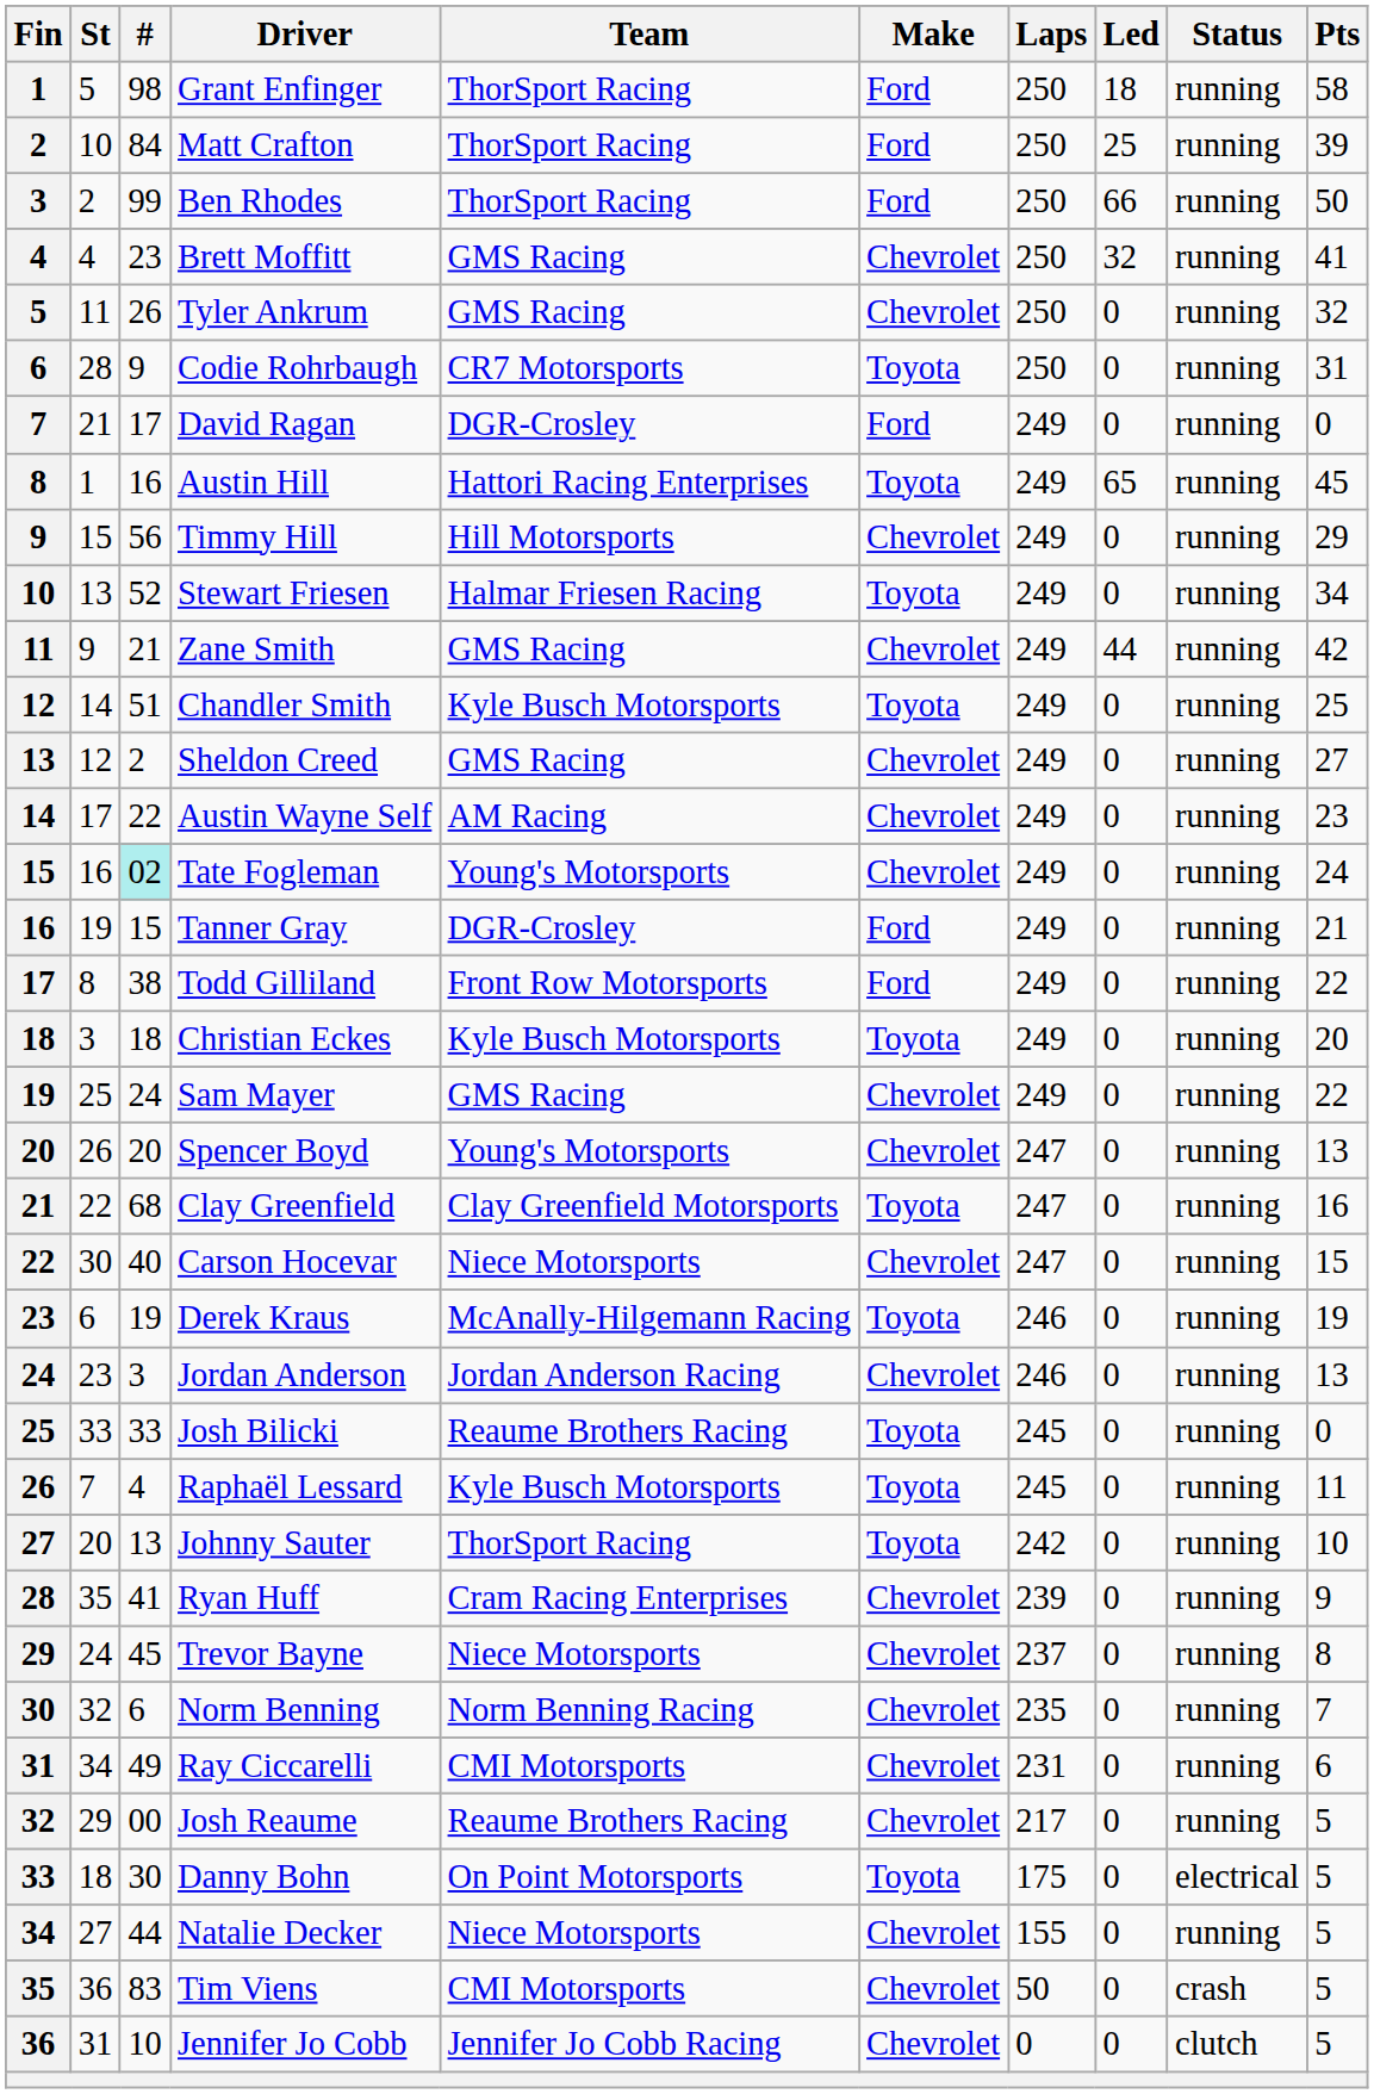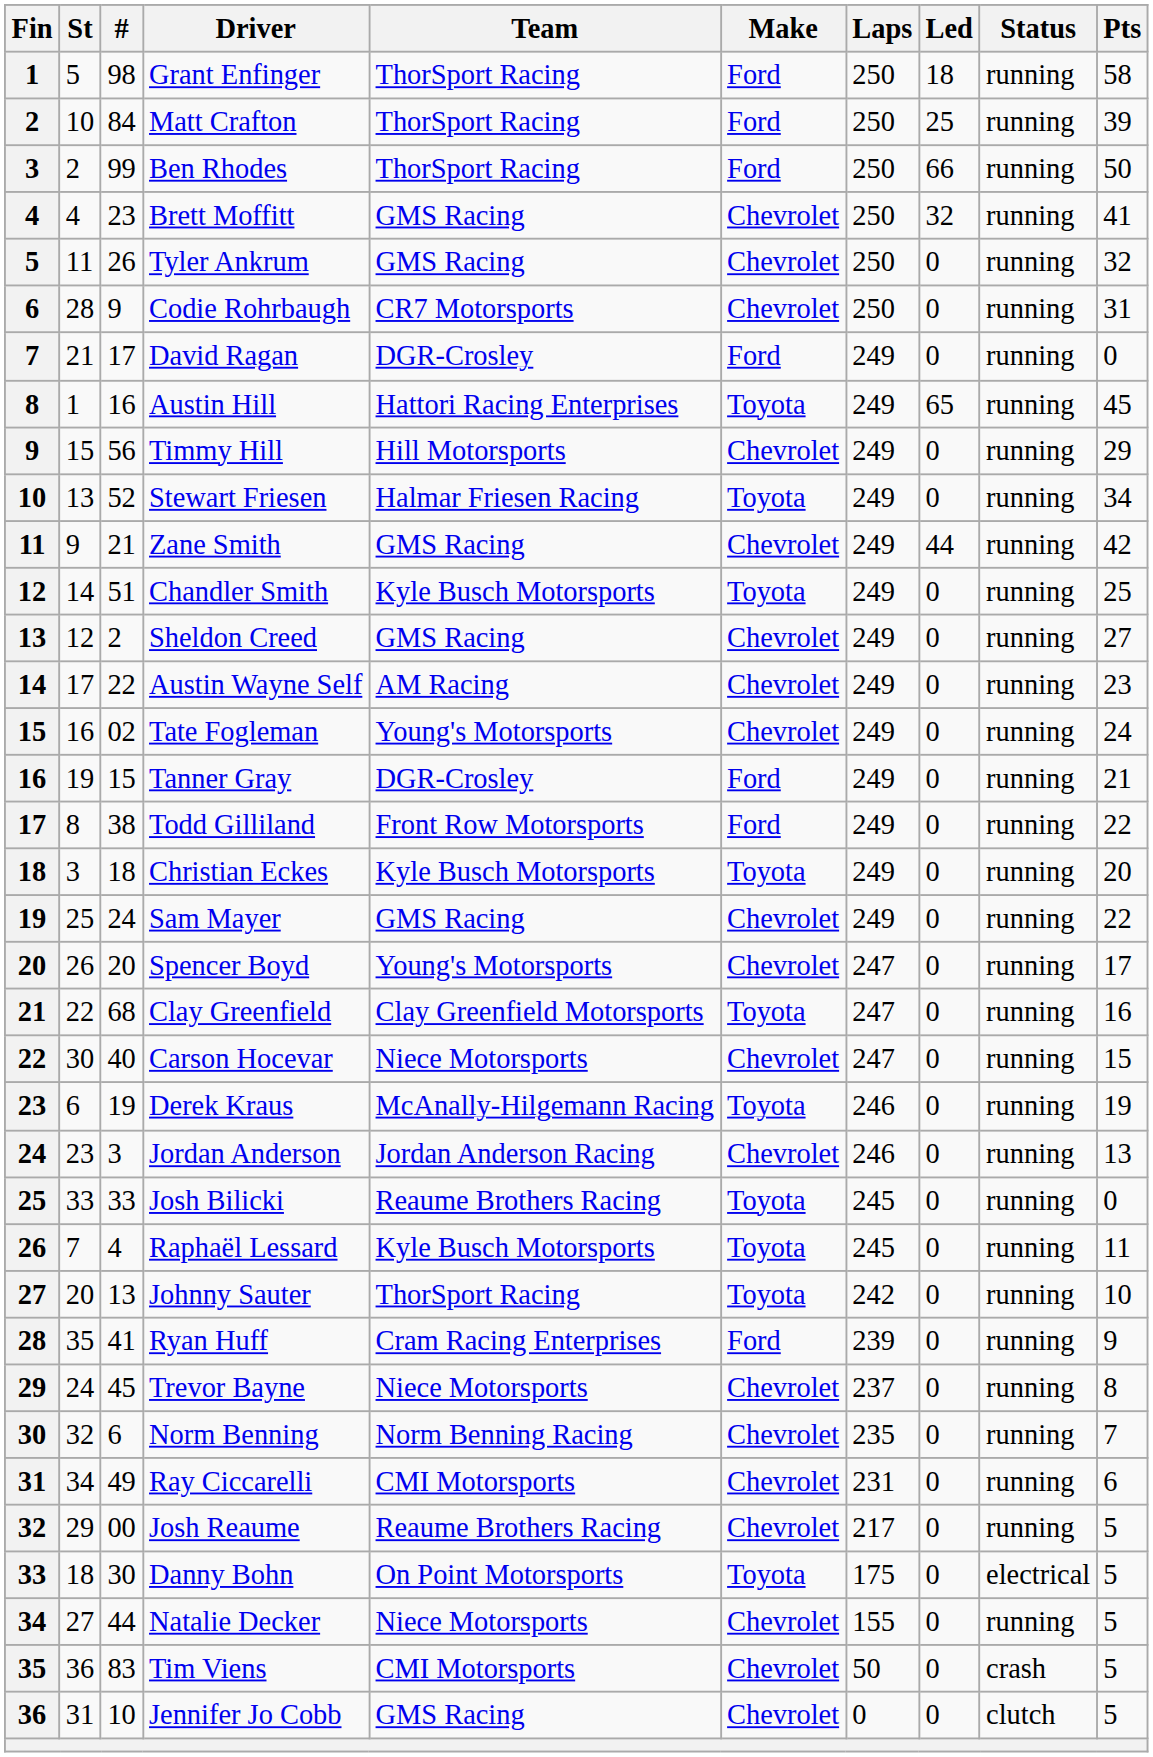Codie Rohrbaugh | Make: Toyota -> Chevrolet
Tate Fogleman | #: paleturquoise background -> no background
Spencer Boyd | Pts: 13 -> 17
Ryan Huff | Make: Chevrolet -> Ford
Jennifer Jo Cobb | Team: Jennifer Jo Cobb Racing -> GMS Racing
